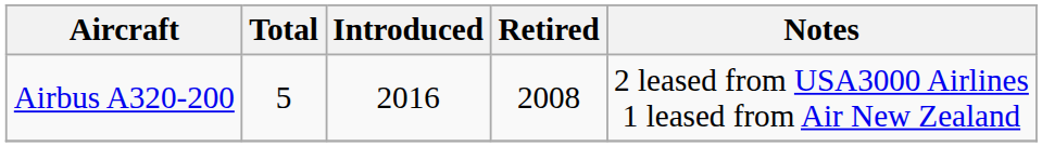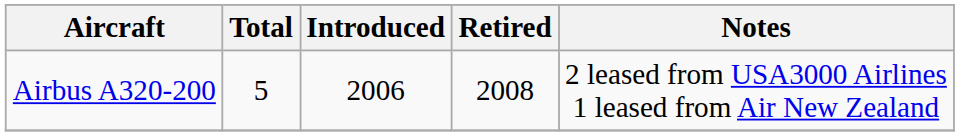Airbus A320-200 | Introduced: 2016 -> 2006
